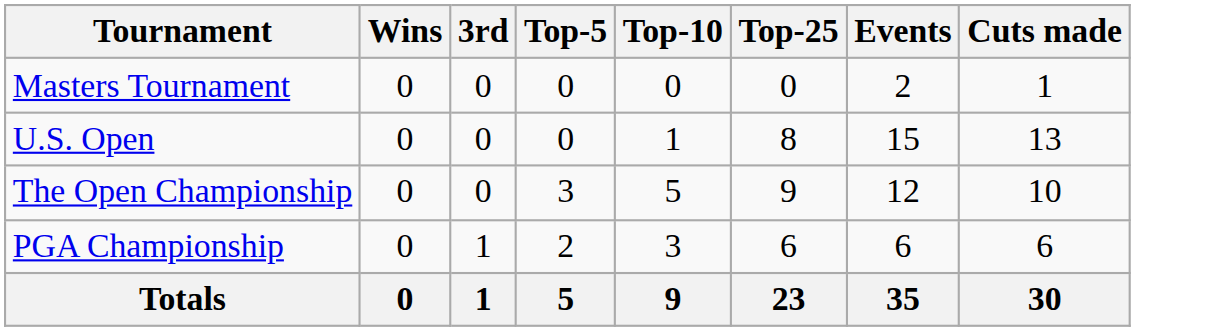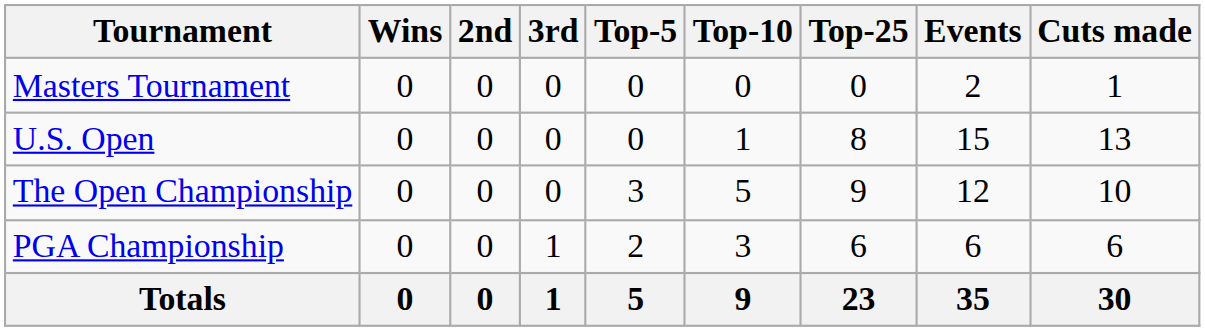+ column: 2nd | 0 | 0 | 0 | 0 | 0
